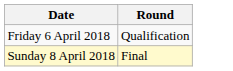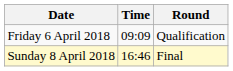+ column: Time | 09:09 | 16:46
